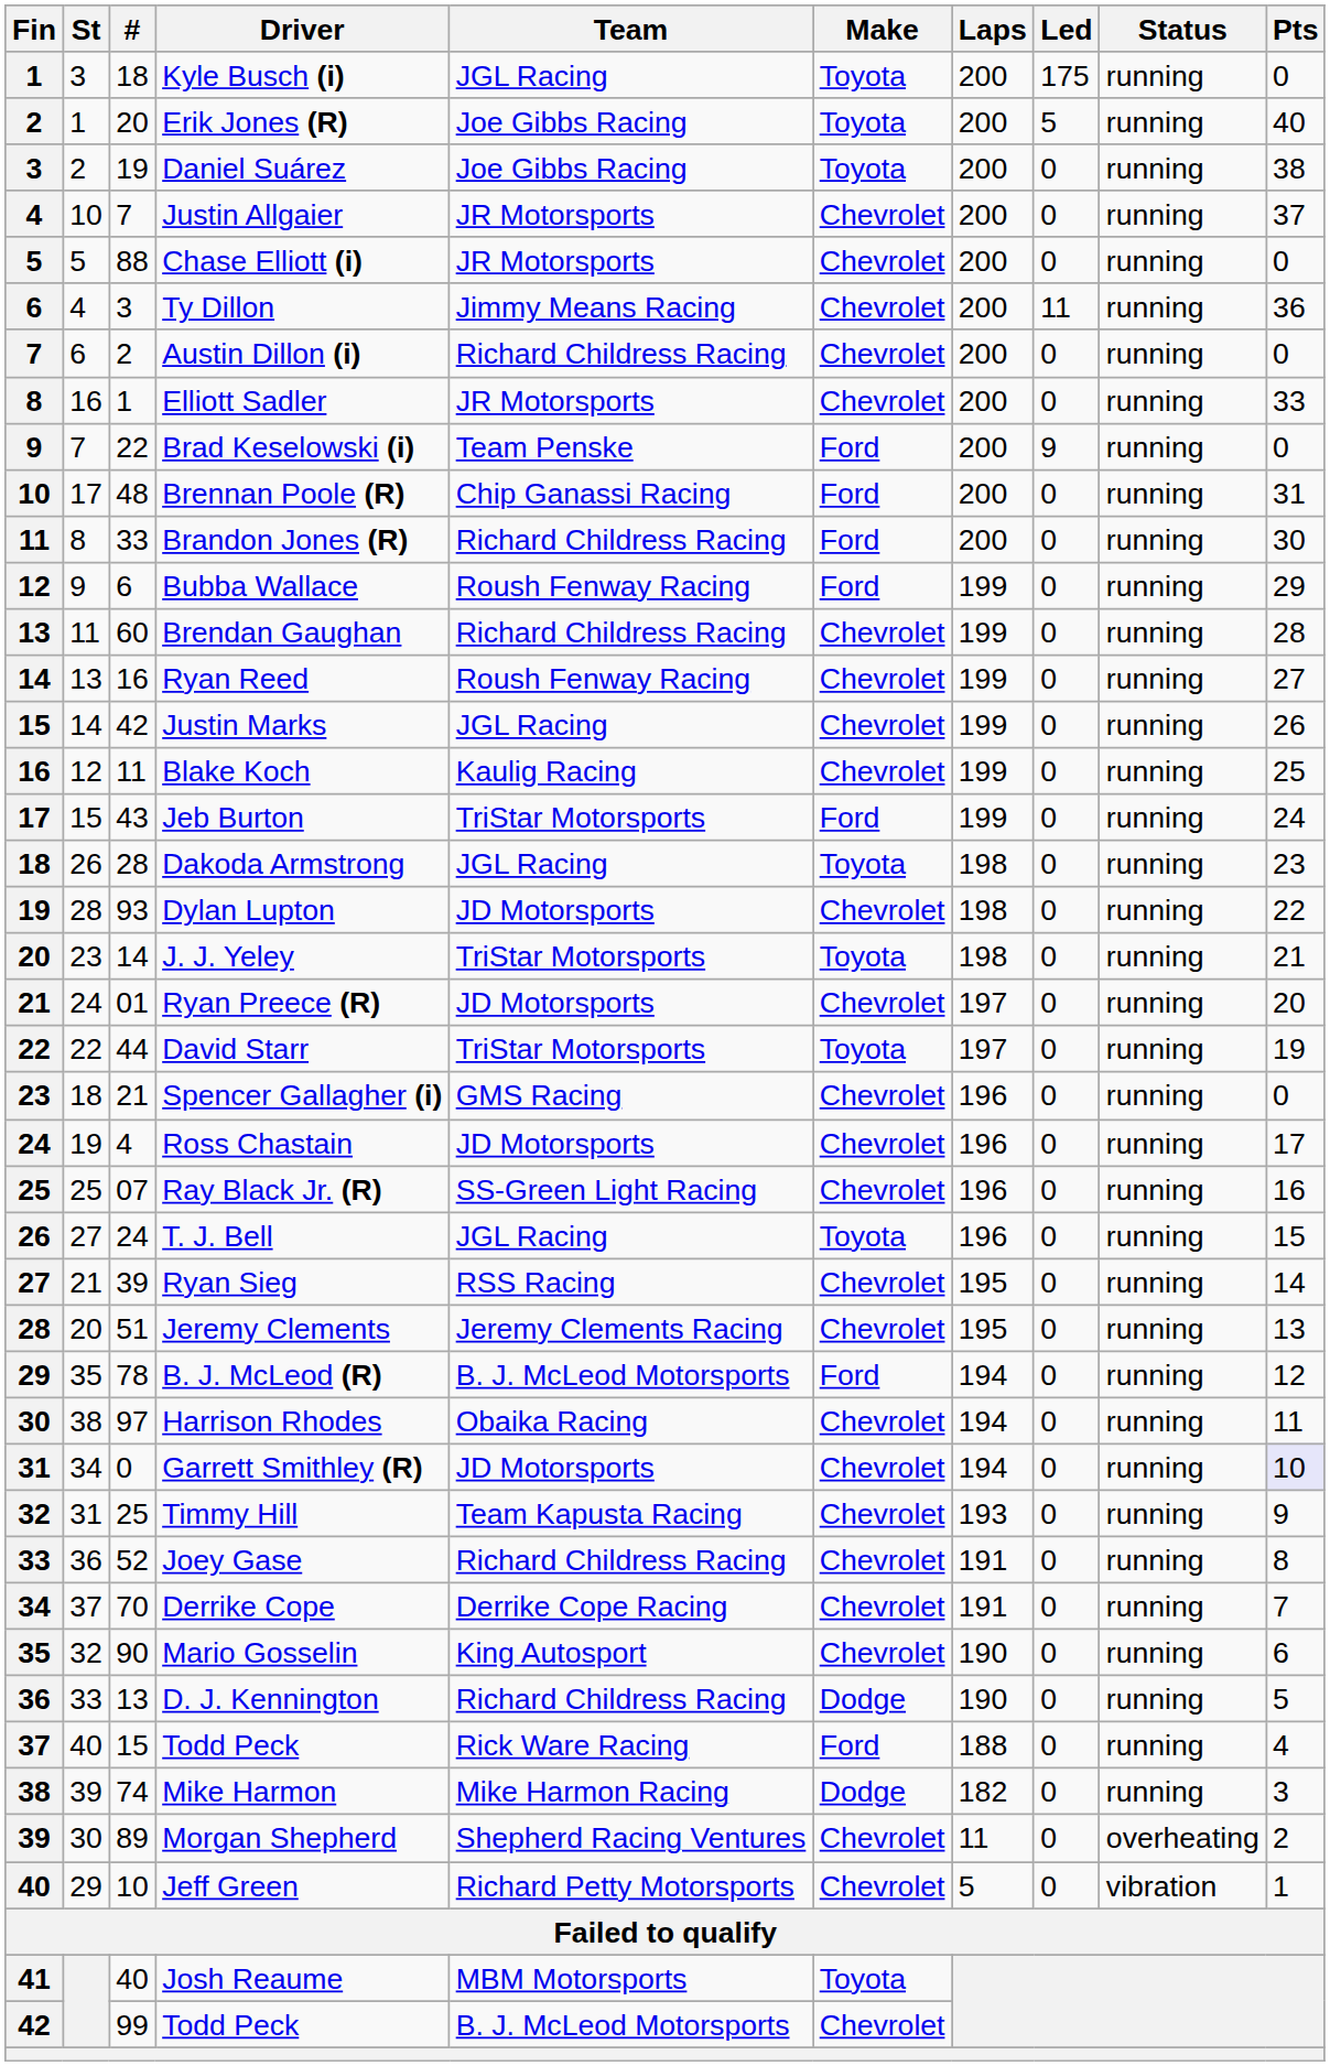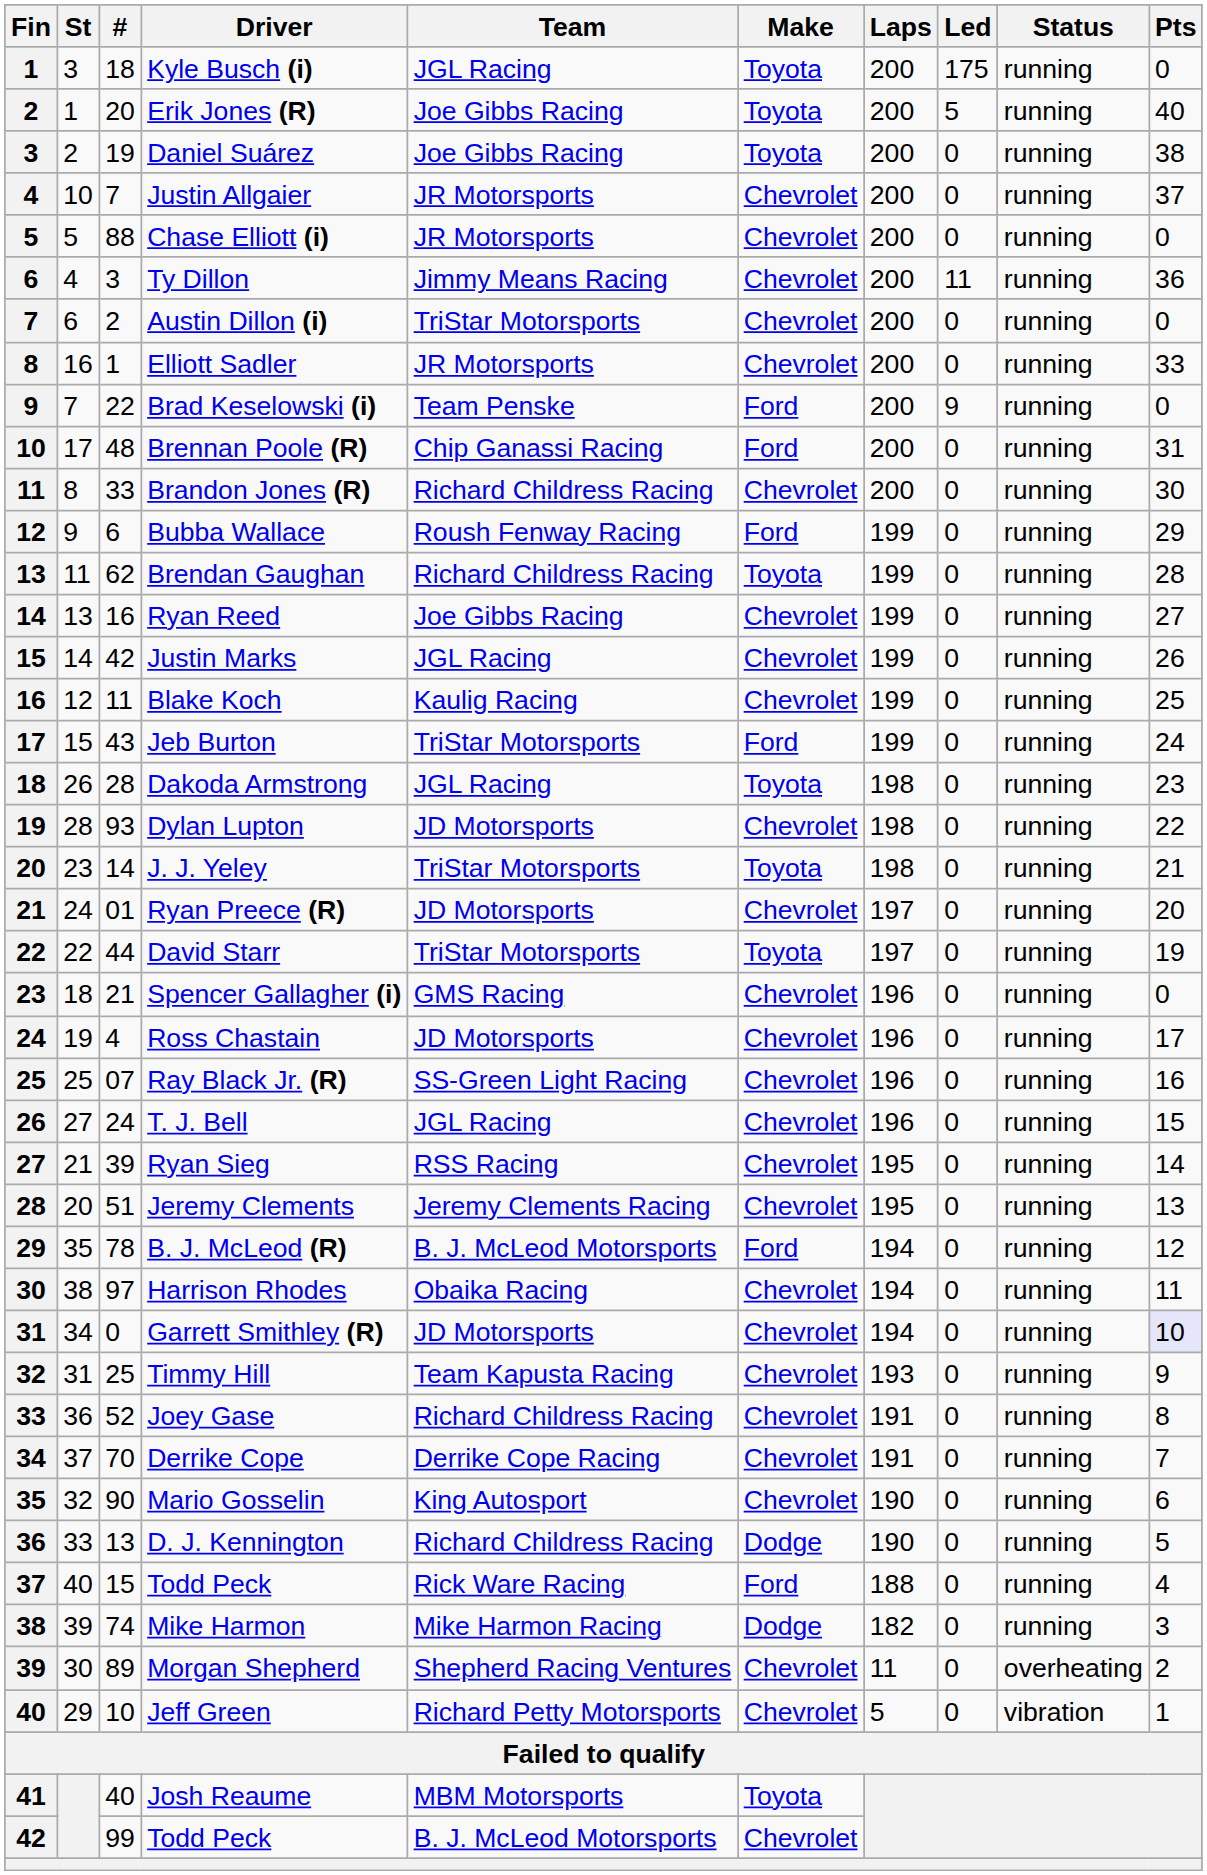Austin Dillon (i) | Team: Richard Childress Racing -> TriStar Motorsports
Brandon Jones (R) | Make: Ford -> Chevrolet
Brendan Gaughan | #: 60 -> 62
Brendan Gaughan | Make: Chevrolet -> Toyota
Ryan Reed | Team: Roush Fenway Racing -> Joe Gibbs Racing
T. J. Bell | Make: Toyota -> Chevrolet
